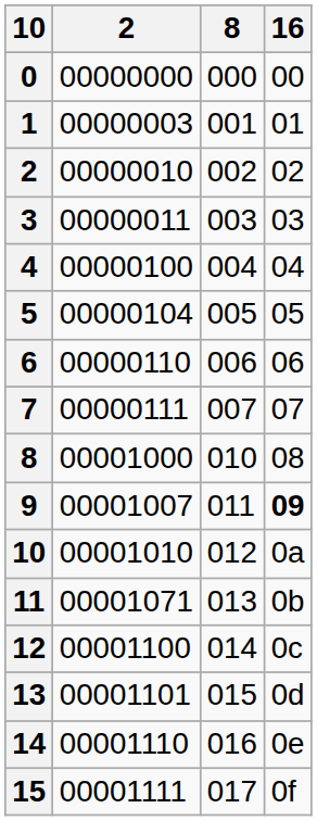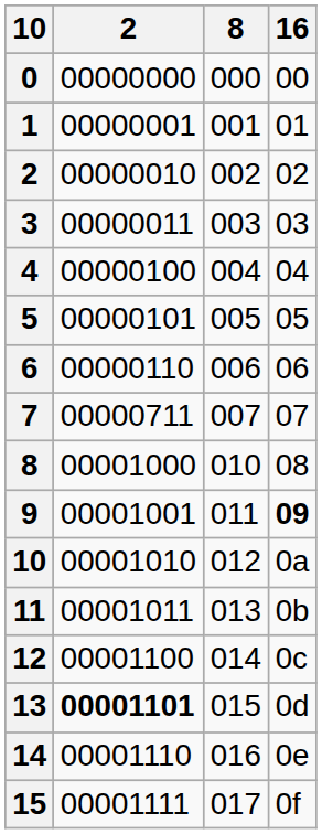1 | 2: 00000003 -> 00000001
5 | 2: 00000104 -> 00000101
7 | 2: 00000111 -> 00000711
9 | 2: 00001007 -> 00001001
11 | 2: 00001071 -> 00001011
13 | 2: normal -> bold
